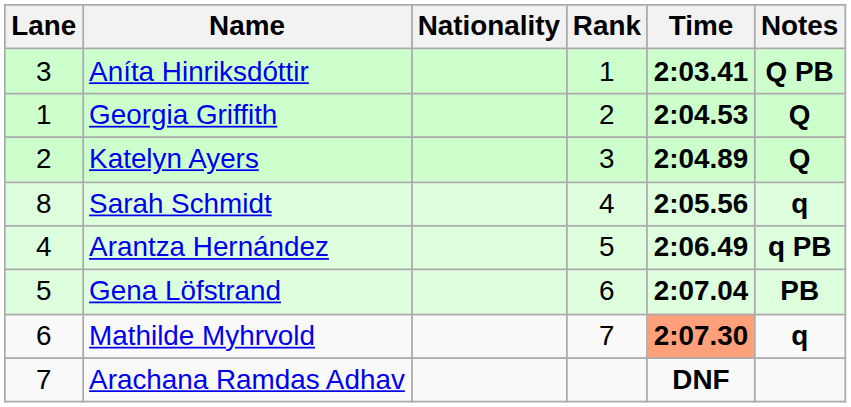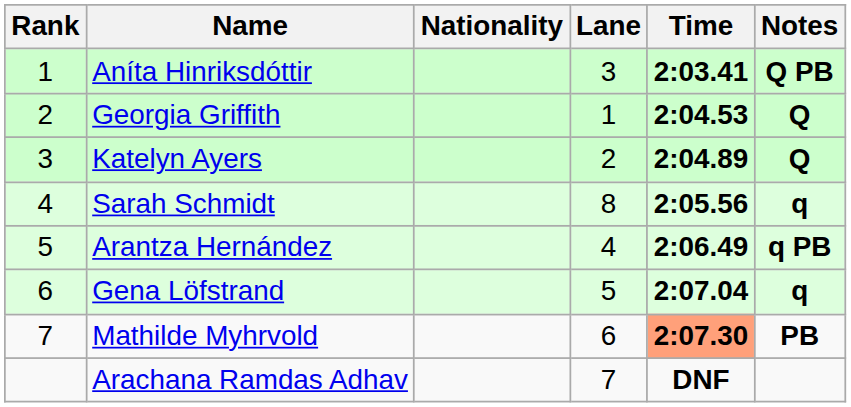columns swapped: Rank <-> Lane
Gena Löfstrand | Notes: PB -> q
Mathilde Myhrvold | Notes: q -> PB
